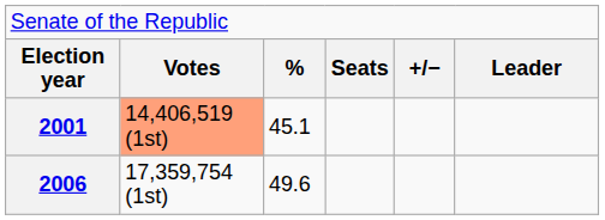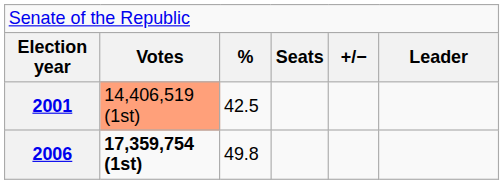2001 | column 3: 45.1 -> 42.5
2006 | column 2: normal -> bold
2006 | column 3: 49.6 -> 49.8
